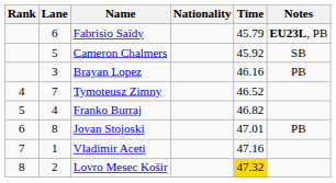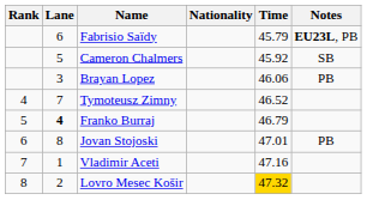Brayan Lopez | Time: 46.16 -> 46.06
Franko Burraj | Lane: normal -> bold
Franko Burraj | Time: 46.82 -> 46.79
